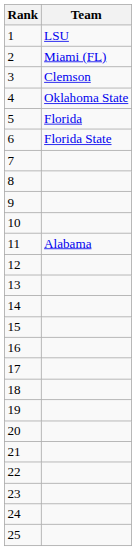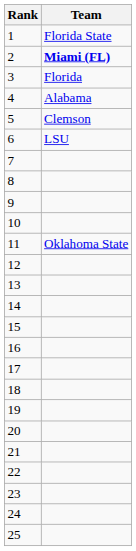1 | Team: LSU -> Florida State
2 | Team: normal -> bold
3 | Team: Clemson -> Florida
4 | Team: Oklahoma State -> Alabama
5 | Team: Florida -> Clemson
6 | Team: Florida State -> LSU
11 | Team: Alabama -> Oklahoma State
